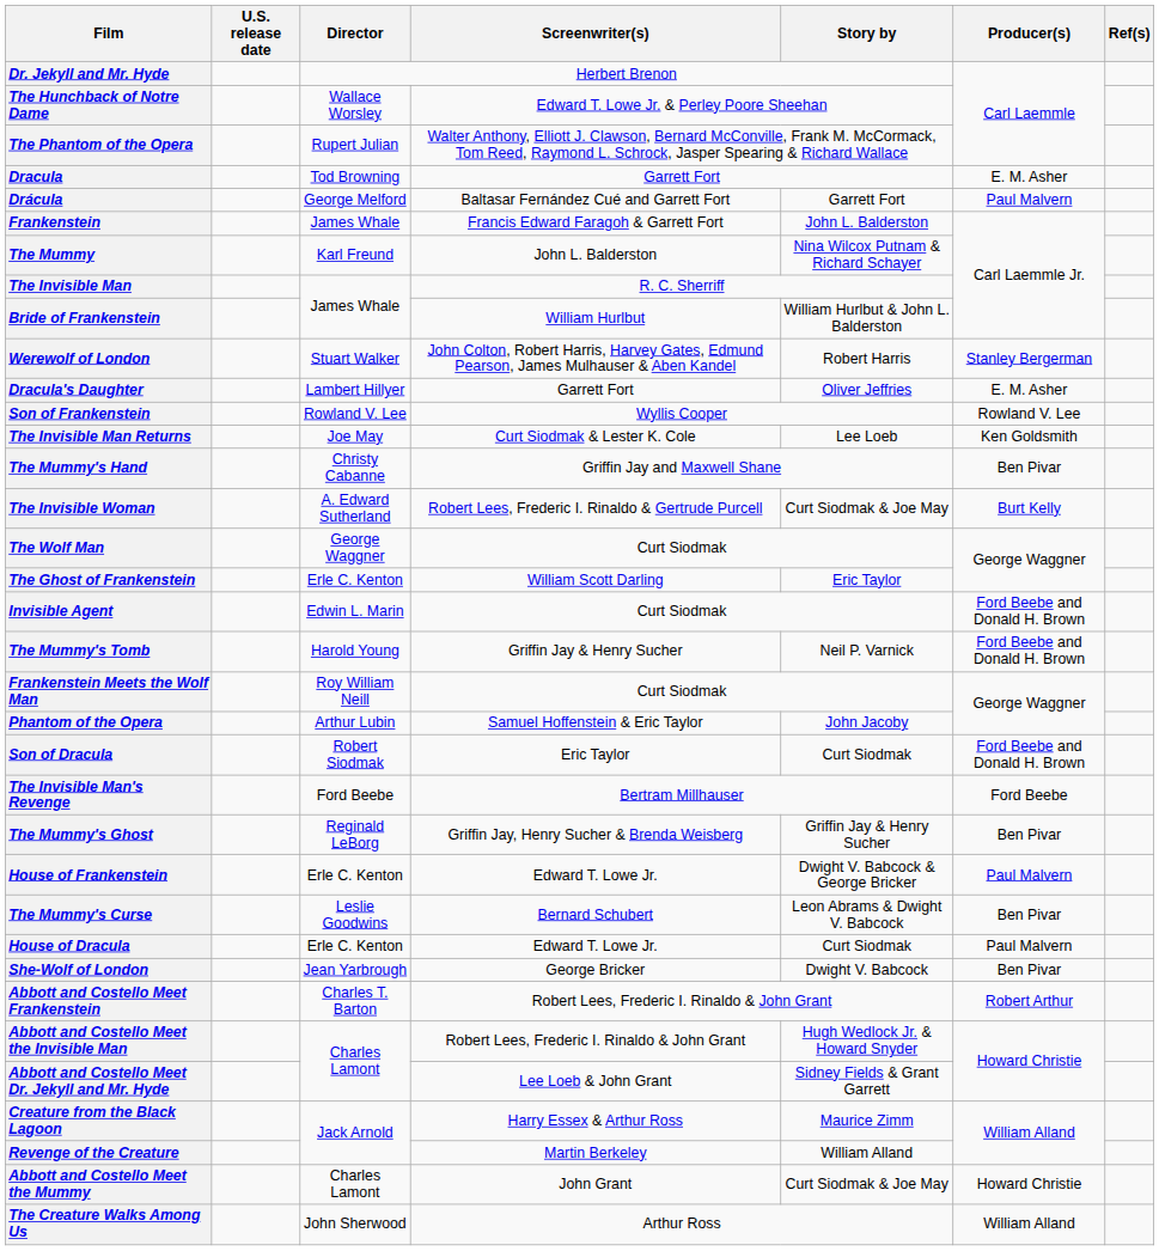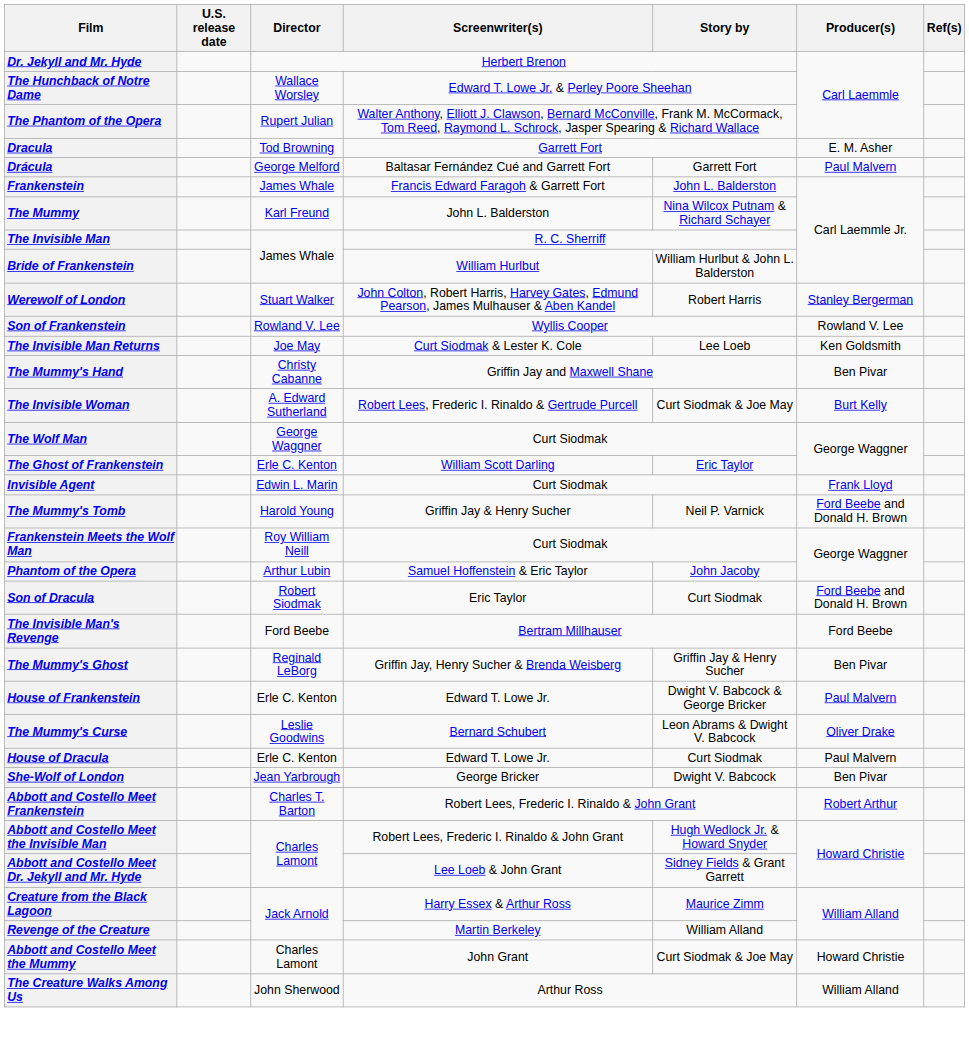- row: Dracula's Daughter | Lambert Hillyer | Garrett Fort | Oliver Jeffries | E. M. Asher
Invisible Agent | Producer(s): Ford Beebe and Donald H. Brown -> Frank Lloyd
The Mummy's Curse | Producer(s): Ben Pivar -> Oliver Drake
